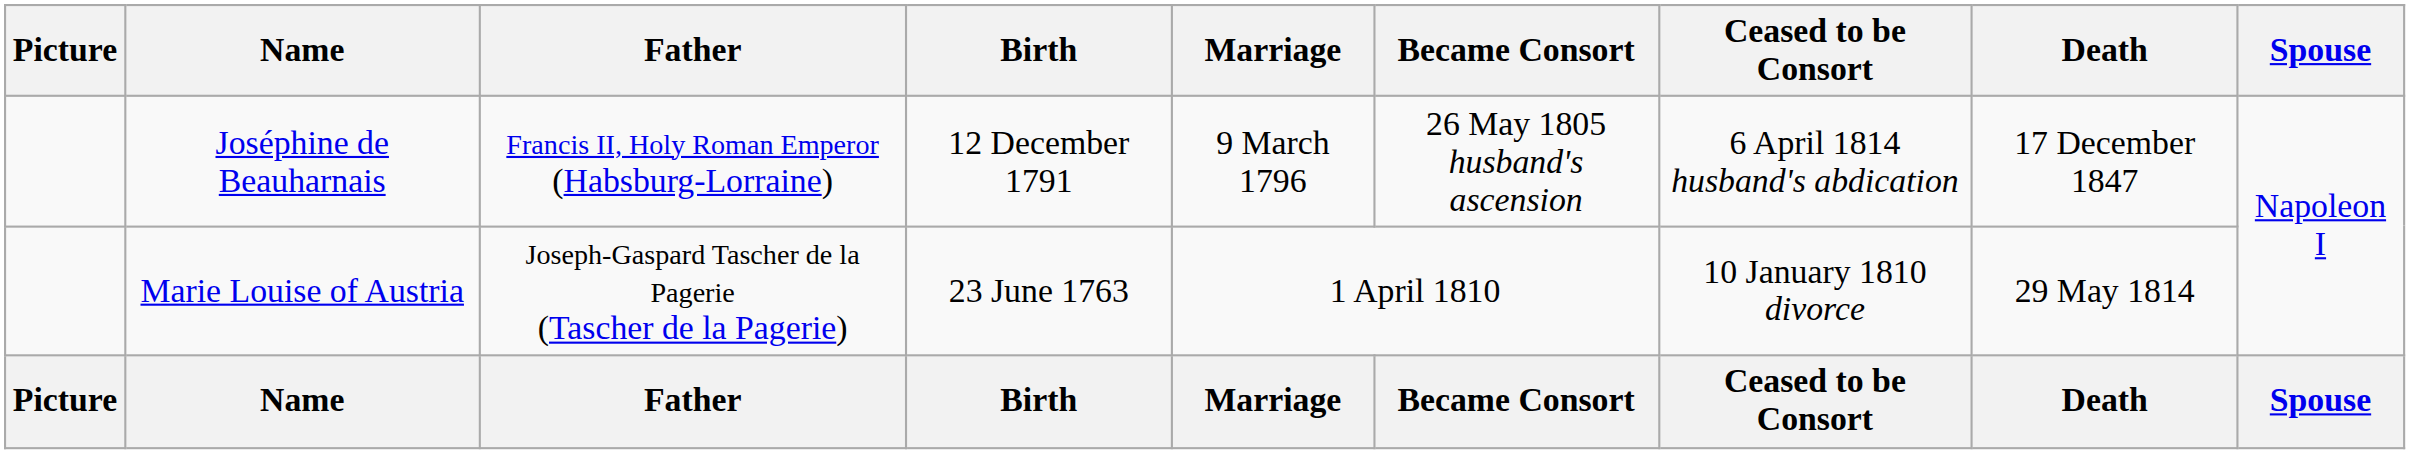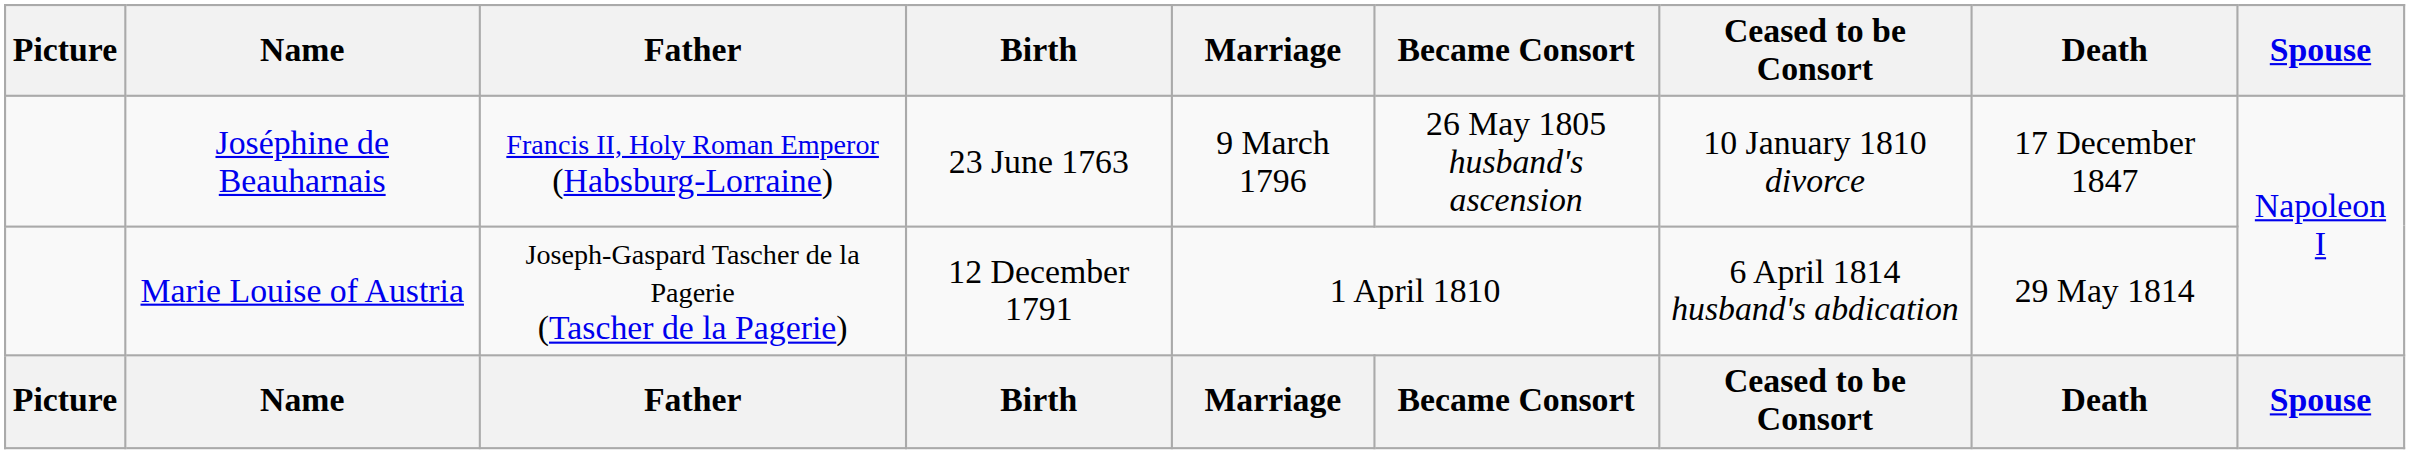Joséphine de Beauharnais | Birth: 12 December 1791 -> 23 June 1763
Joséphine de Beauharnais | Ceased to be Consort: 6 April 1814 husband's abdication -> 10 January 1810 divorce
Marie Louise of Austria | Birth: 23 June 1763 -> 12 December 1791
Marie Louise of Austria | Ceased to be Consort: 10 January 1810 divorce -> 6 April 1814 husband's abdication
